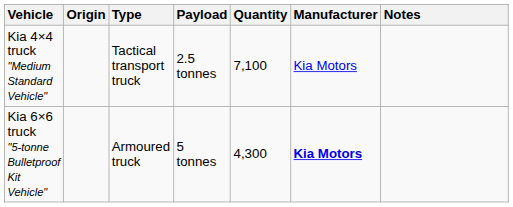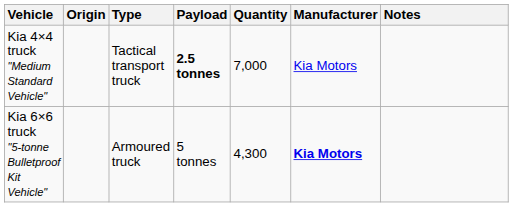Kia 4×4 truck "Medium Standard Vehicle" | Payload: normal -> bold
Kia 4×4 truck "Medium Standard Vehicle" | Quantity: 7,100 -> 7,000
